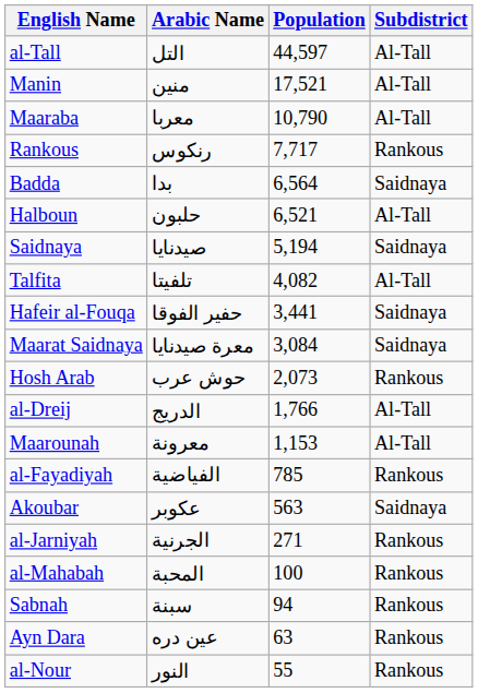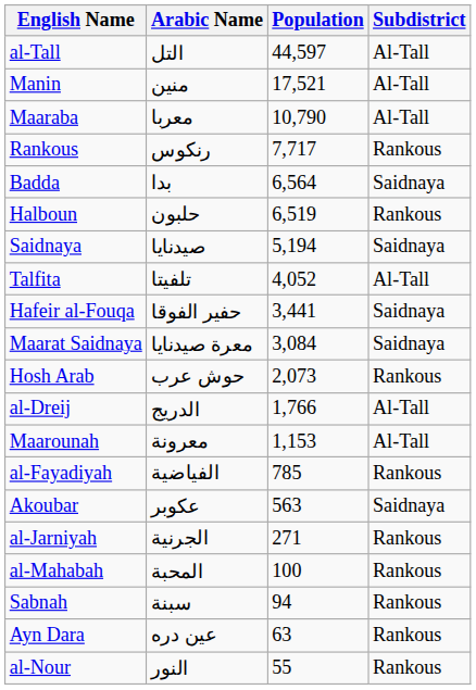Halboun | Population: 6,521 -> 6,519
Halboun | Subdistrict: Al-Tall -> Rankous
Talfita | Population: 4,082 -> 4,052
